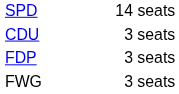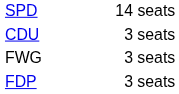rows swapped: FDP <-> FWG
